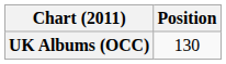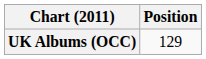UK Albums (OCC) | Position: 130 -> 129
